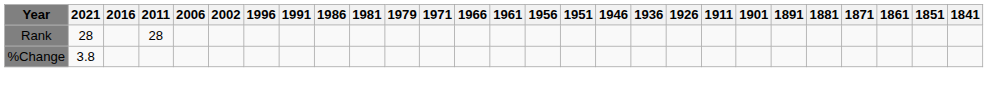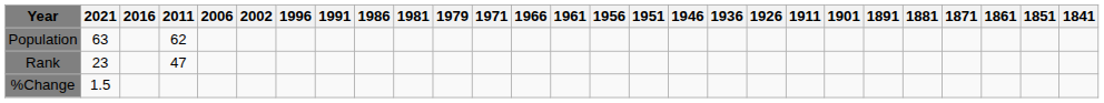+ row: Population | 63 | 62
Rank | 2021: 28 -> 23
Rank | 2011: 28 -> 47
%Change | 2021: 3.8 -> 1.5
